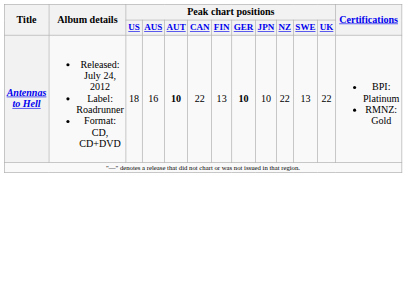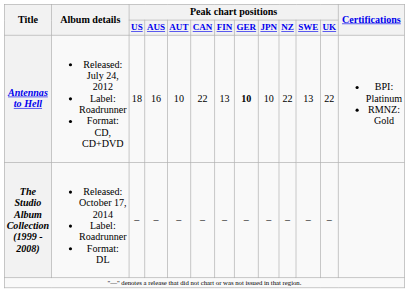Antennas to Hell | Peak chart positions / AUT: bold -> normal
+ row: The Studio Album Collection (1999 - 2008) | Released: October 17, 2014 Label: Roadrunner Format: DL | – | – | – | – | – | – | – | – | – | –
